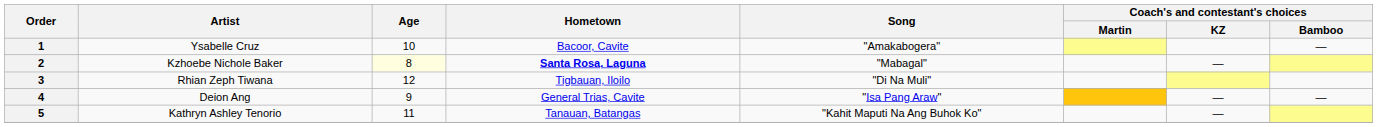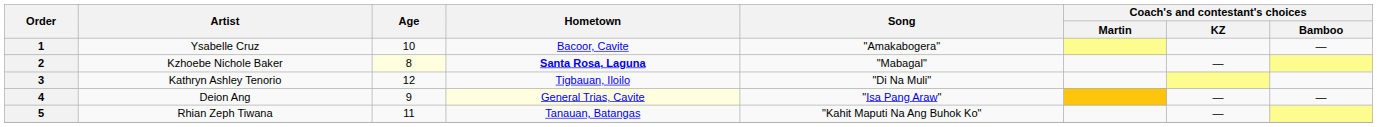3 | Artist: Rhian Zeph Tiwana -> Kathryn Ashley Tenorio
4 | Hometown: no background -> lightyellow background
5 | Artist: Kathryn Ashley Tenorio -> Rhian Zeph Tiwana
